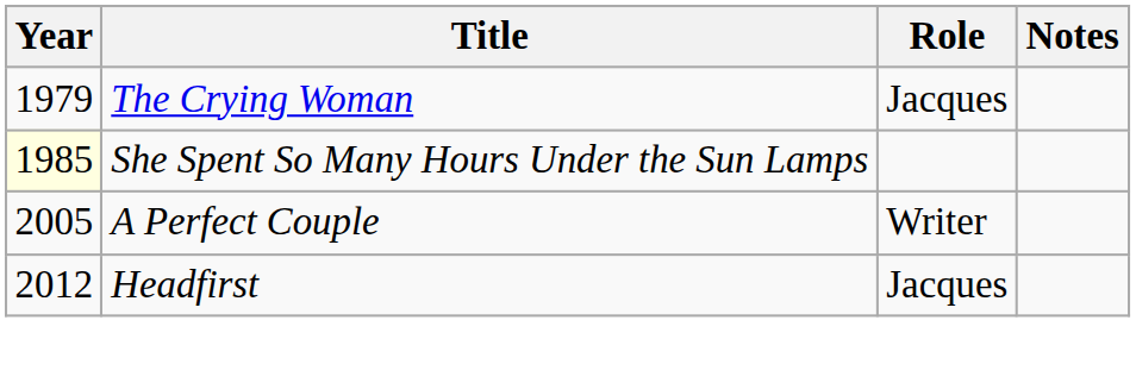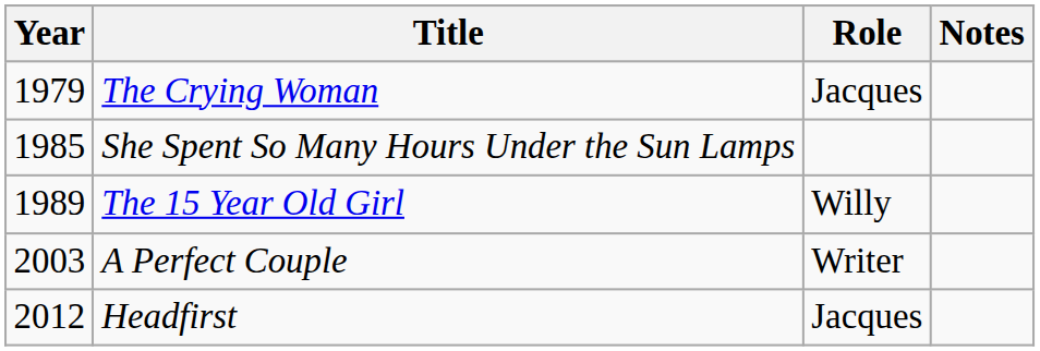She Spent So Many Hours Under the Sun Lamps | Year: lightyellow background -> no background
+ row: 1989 | The 15 Year Old Girl | Willy
A Perfect Couple | Year: 2005 -> 2003
